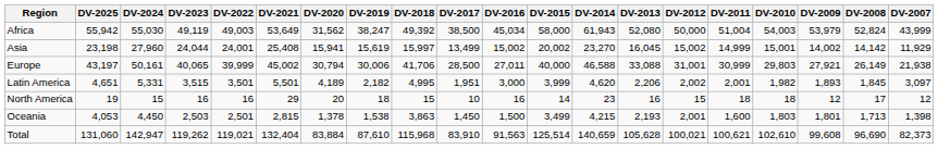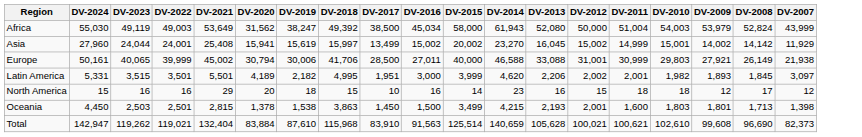- column: DV-2025 | 55,942 | 23,198 | 43,197 | 4,651 | 19 | 4,053 | 131,060
